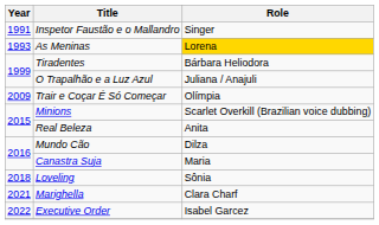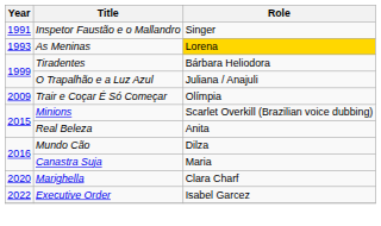- row: 2018 | Loveling | Sônia
Marighella | Year: 2021 -> 2020
